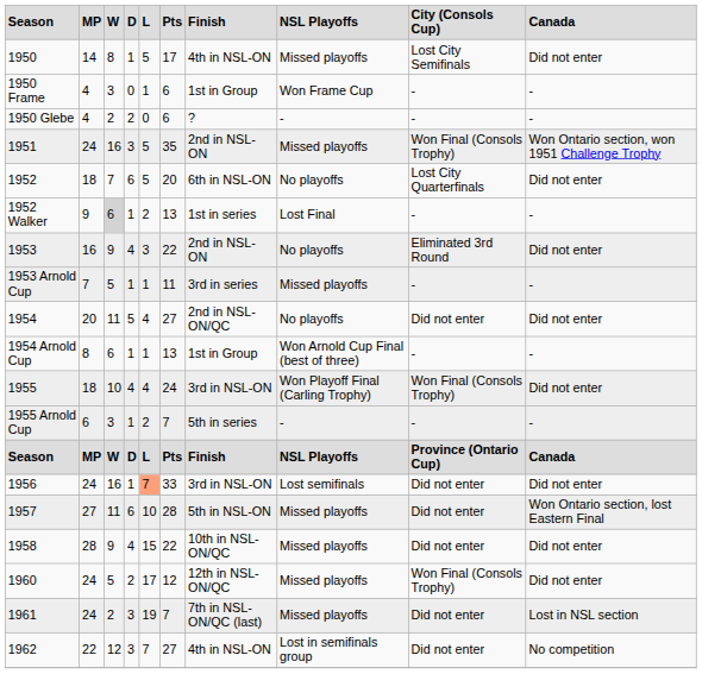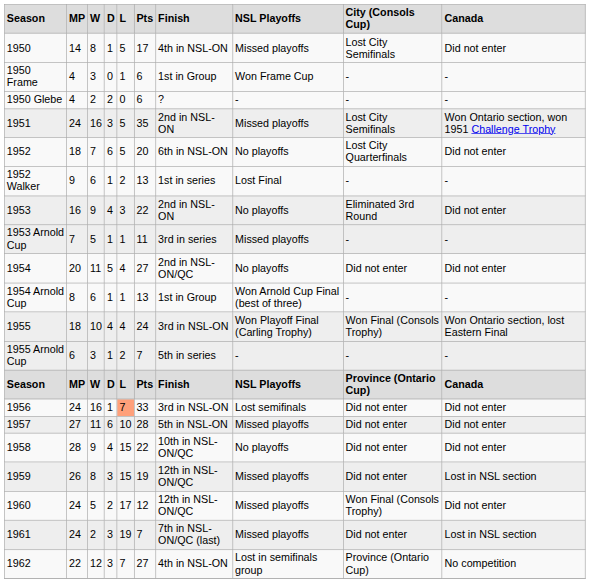1951 | column 9: Won Final (Consols Trophy) -> Lost City Semifinals
1952 Walker | column 3: lightgrey background -> no background
1955 | column 10: Did not enter -> Won Ontario section, lost Eastern Final
1957 | column 10: Won Ontario section, lost Eastern Final -> Did not enter
1958 | column 8: Missed playoffs -> No playoffs
+ row: 1959 | 26 | 8 | 3 | 15 | 19 | 12th in NSL-ON/QC | Missed playoffs | Did not enter | Lost in NSL section
1962 | column 9: Did not enter -> Province (Ontario Cup)
